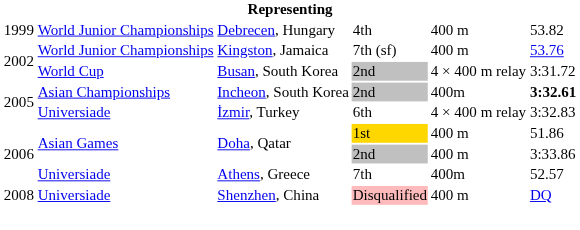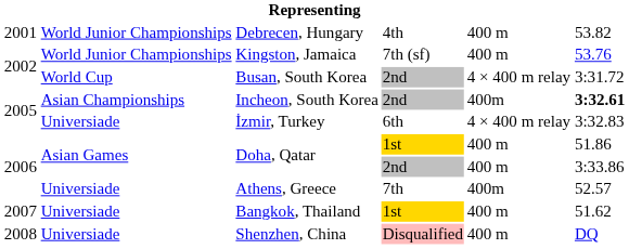Debrecen, Hungary | column 1: 1999 -> 2001
+ row: 2007 | Universiade | Bangkok, Thailand | 1st | 400 m | 51.62
